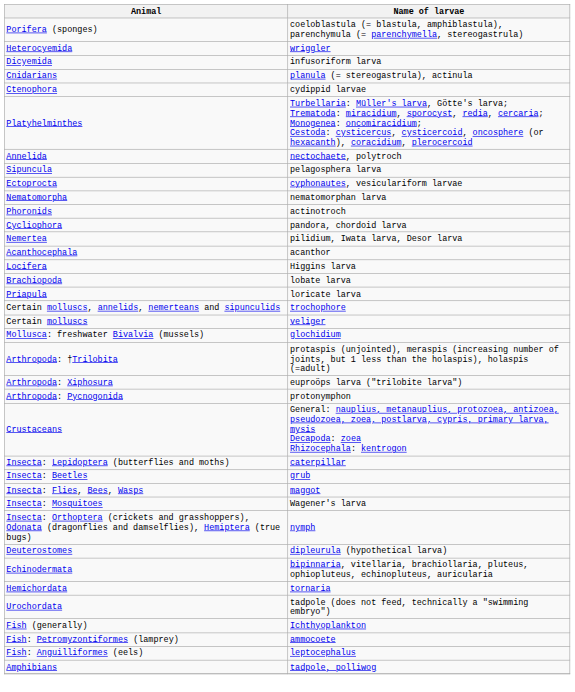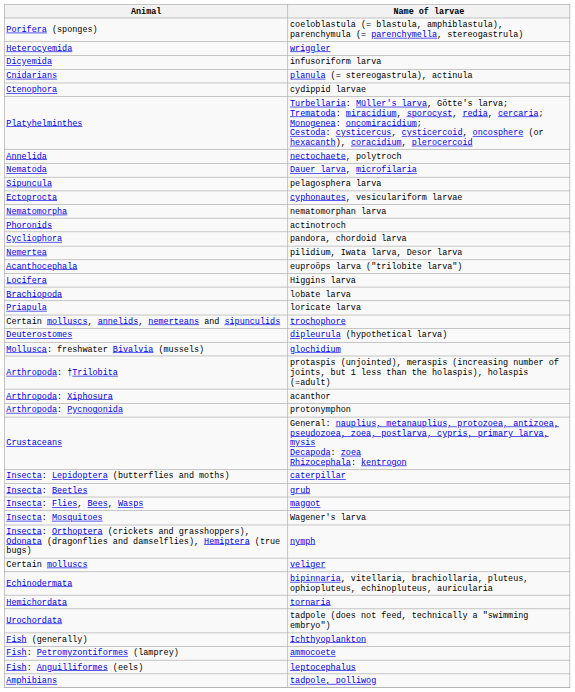+ row: Nematoda | Dauer larva, microfilaria
Acanthocephala | Name of larvae: acanthor -> euproöps larva ("trilobite larva")
rows swapped: Certain molluscs <-> Deuterostomes
Arthropoda: Xiphosura | Name of larvae: euproöps larva ("trilobite larva") -> acanthor
